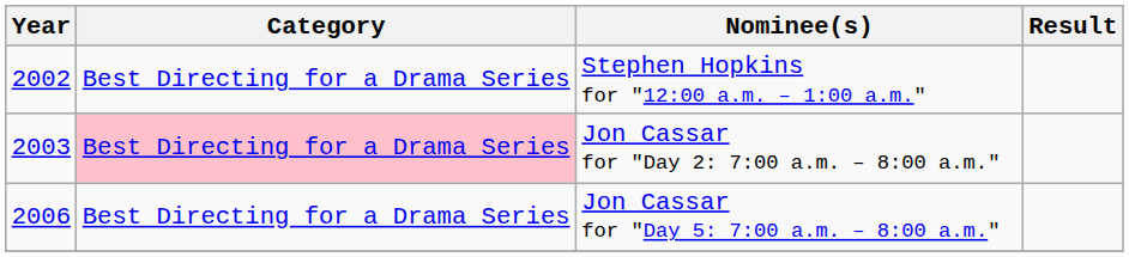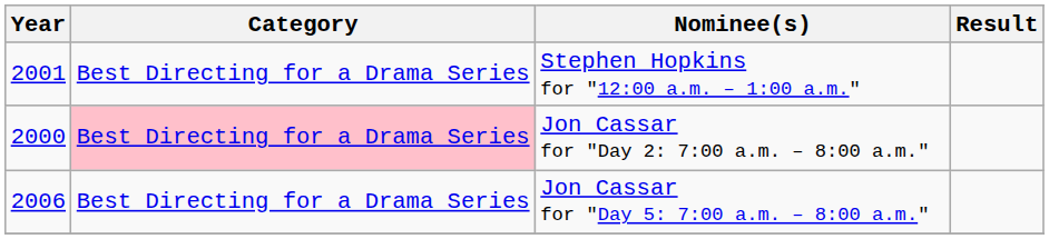Stephen Hopkins for "12:00 a.m. – 1:00 a.m." | Year: 2002 -> 2001
Jon Cassar for "Day 2: 7:00 a.m. – 8:00 a.m." | Year: 2003 -> 2000
